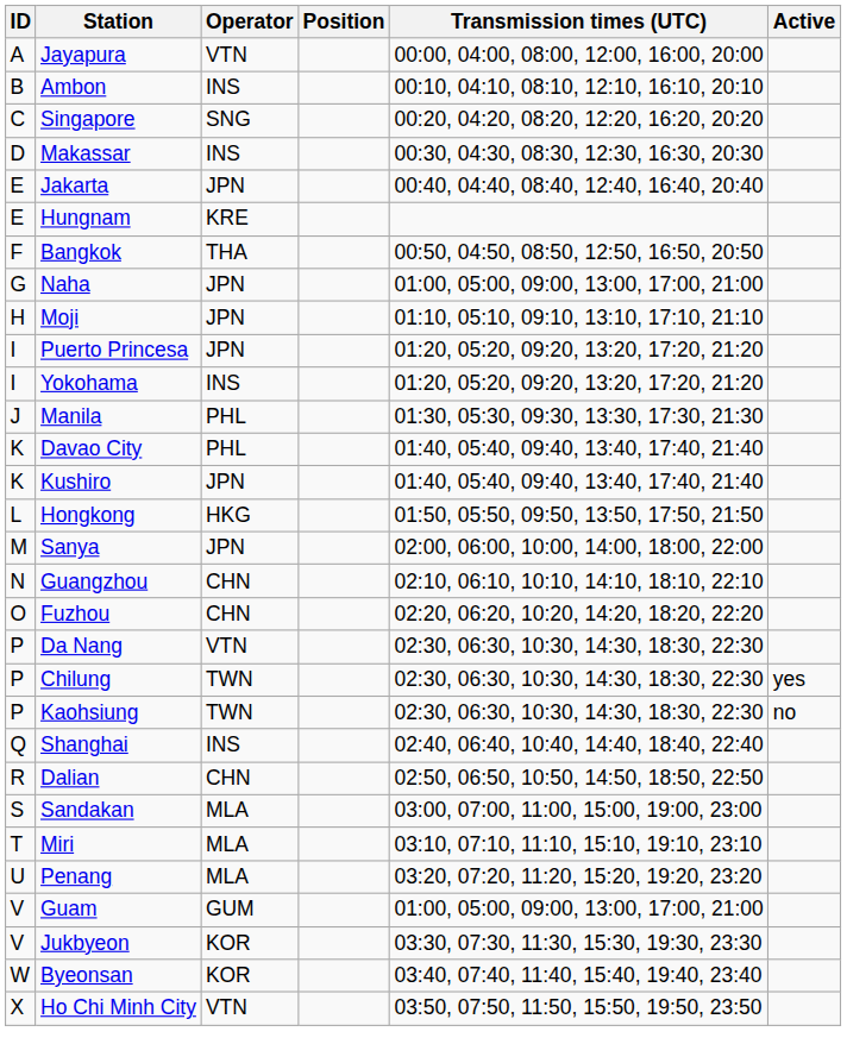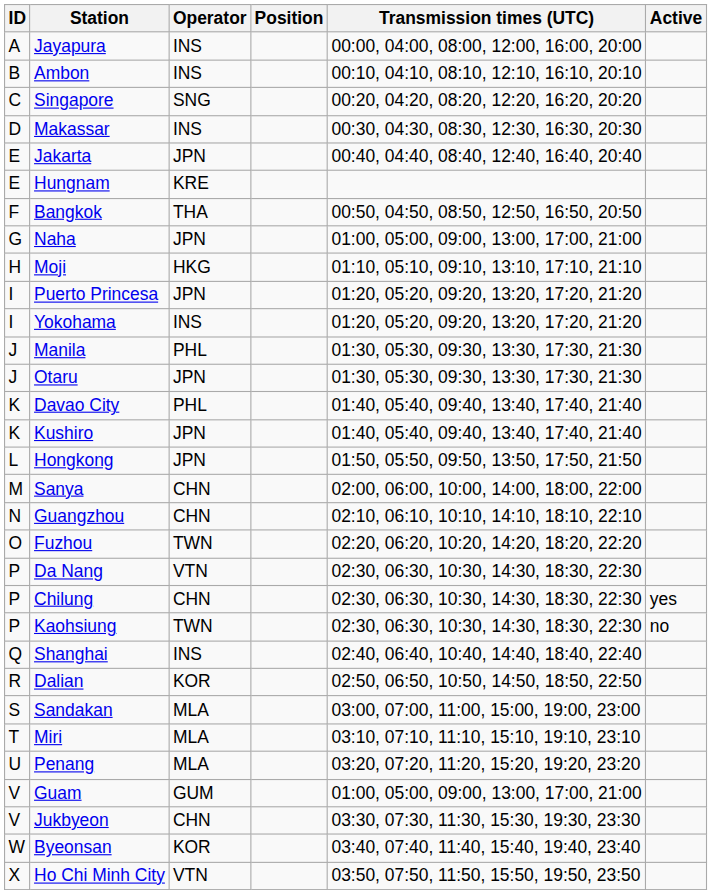Jayapura | Operator: VTN -> INS
Moji | Operator: JPN -> HKG
+ row: J | Otaru | JPN | 01:30, 05:30, 09:30, 13:30, 17:30, 21:30
Hongkong | Operator: HKG -> JPN
Sanya | Operator: JPN -> CHN
Fuzhou | Operator: CHN -> TWN
Chilung | Operator: TWN -> CHN
Dalian | Operator: CHN -> KOR
Jukbyeon | Operator: KOR -> CHN
